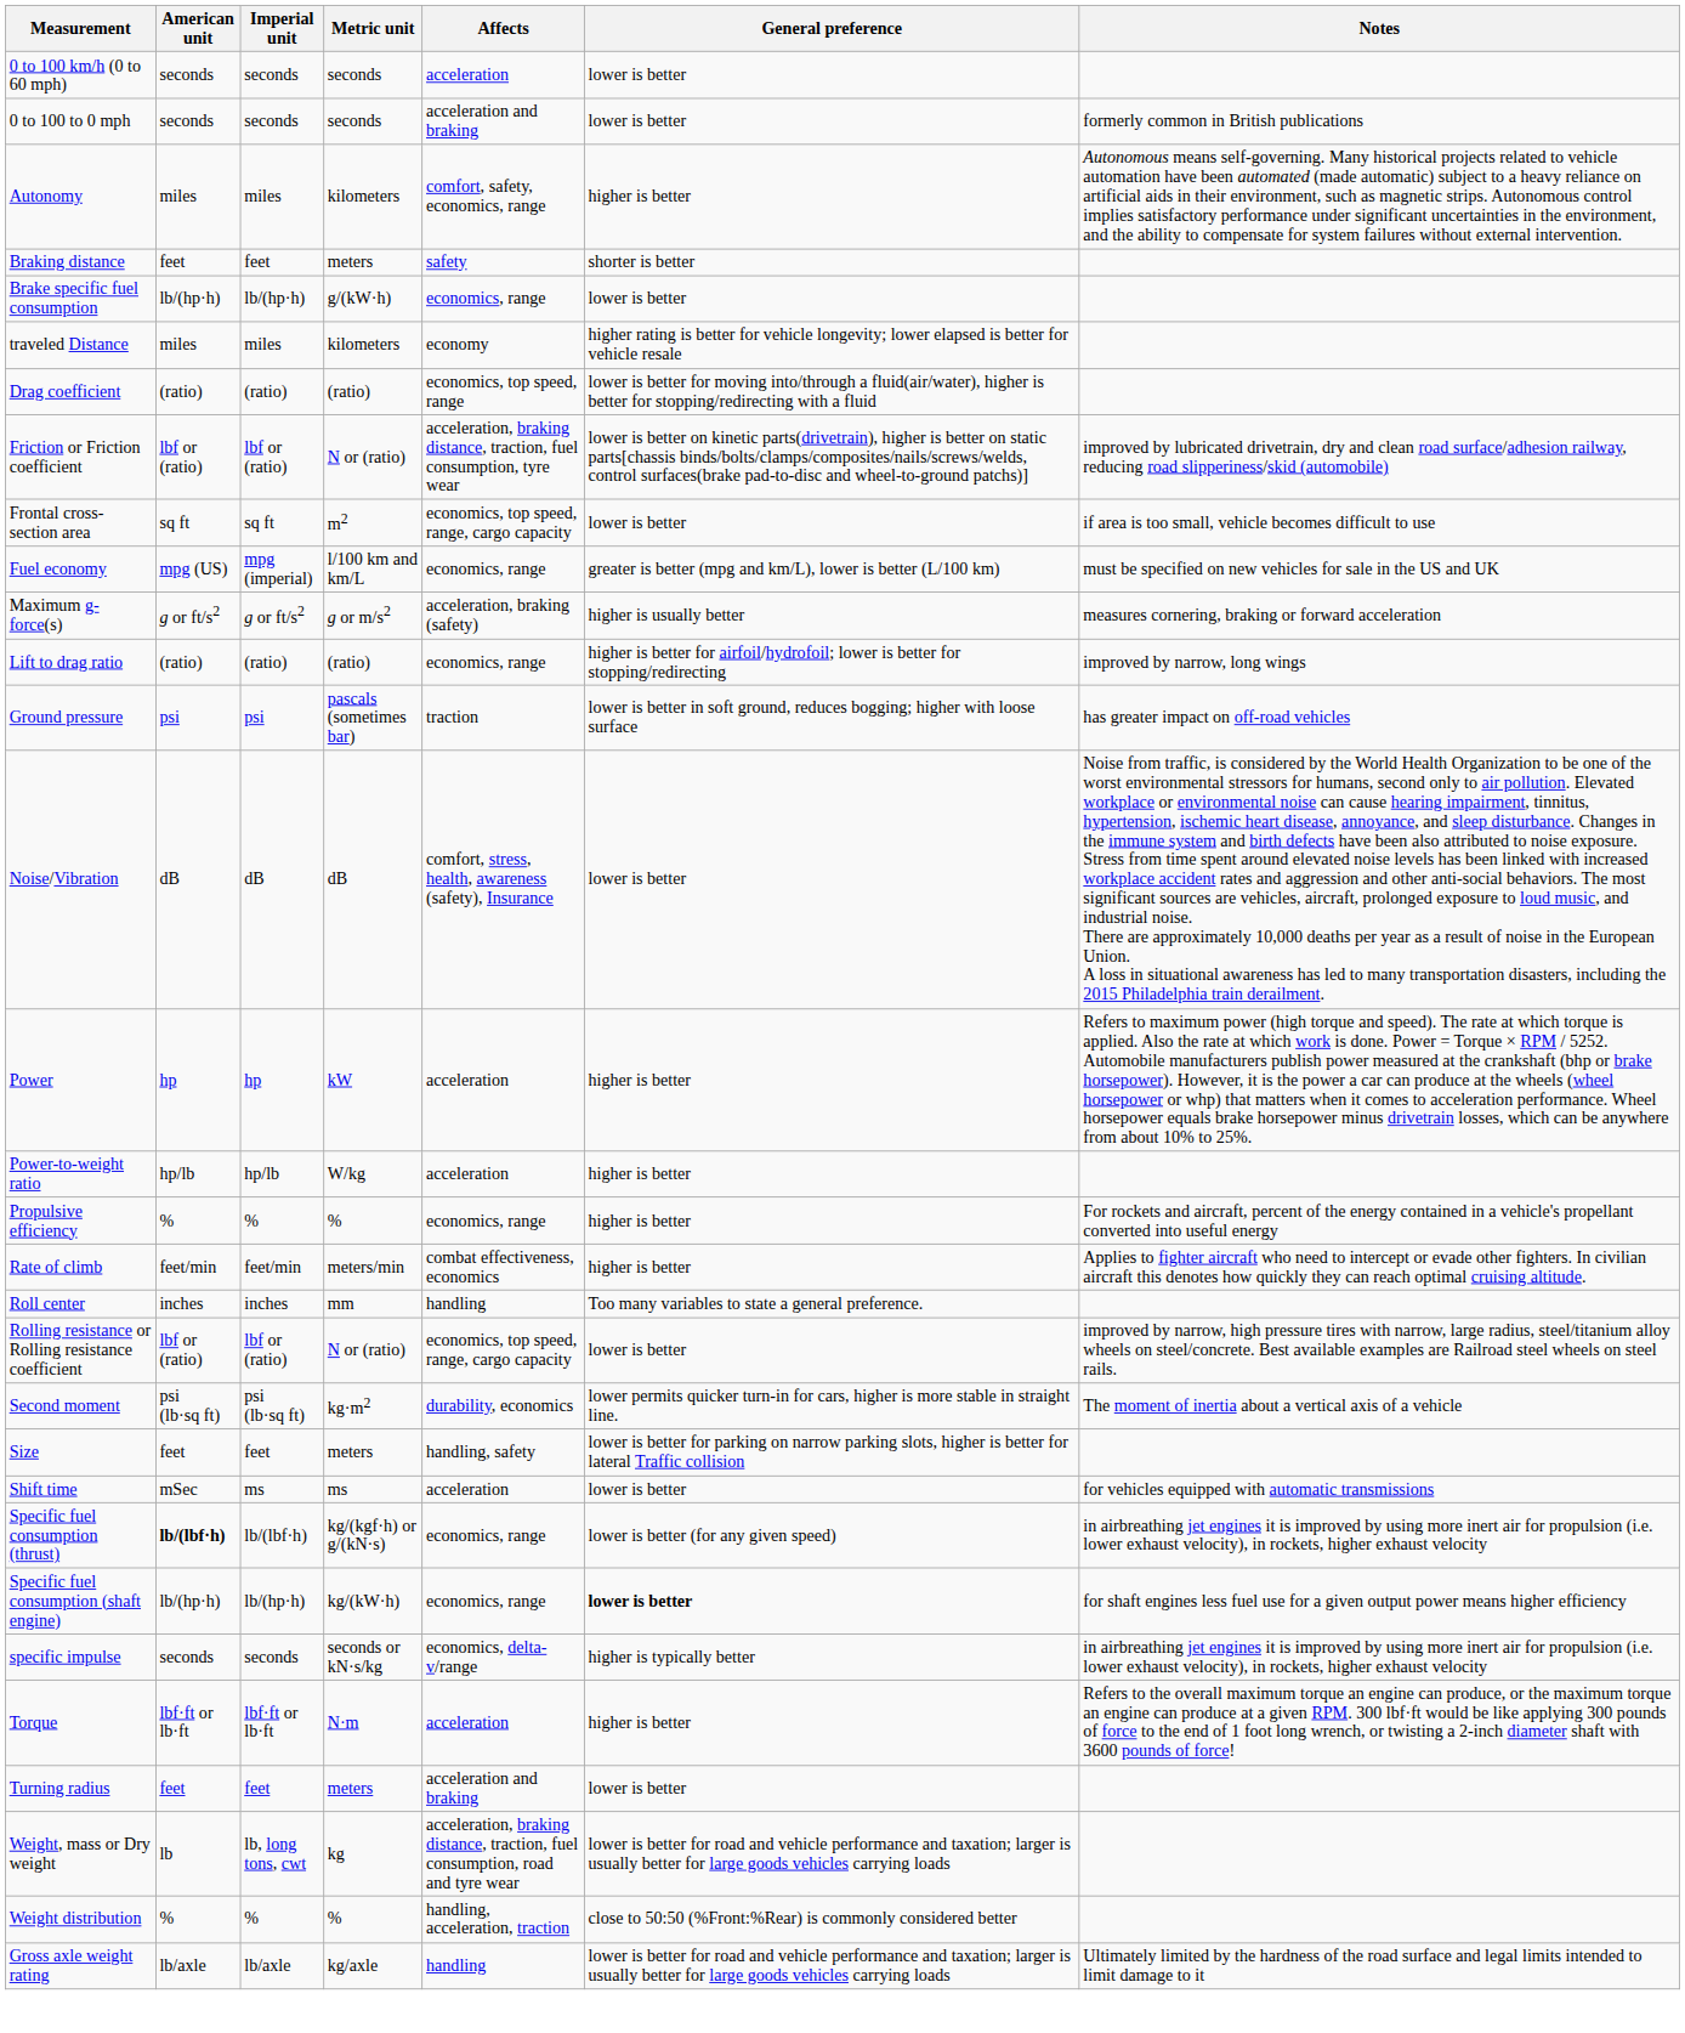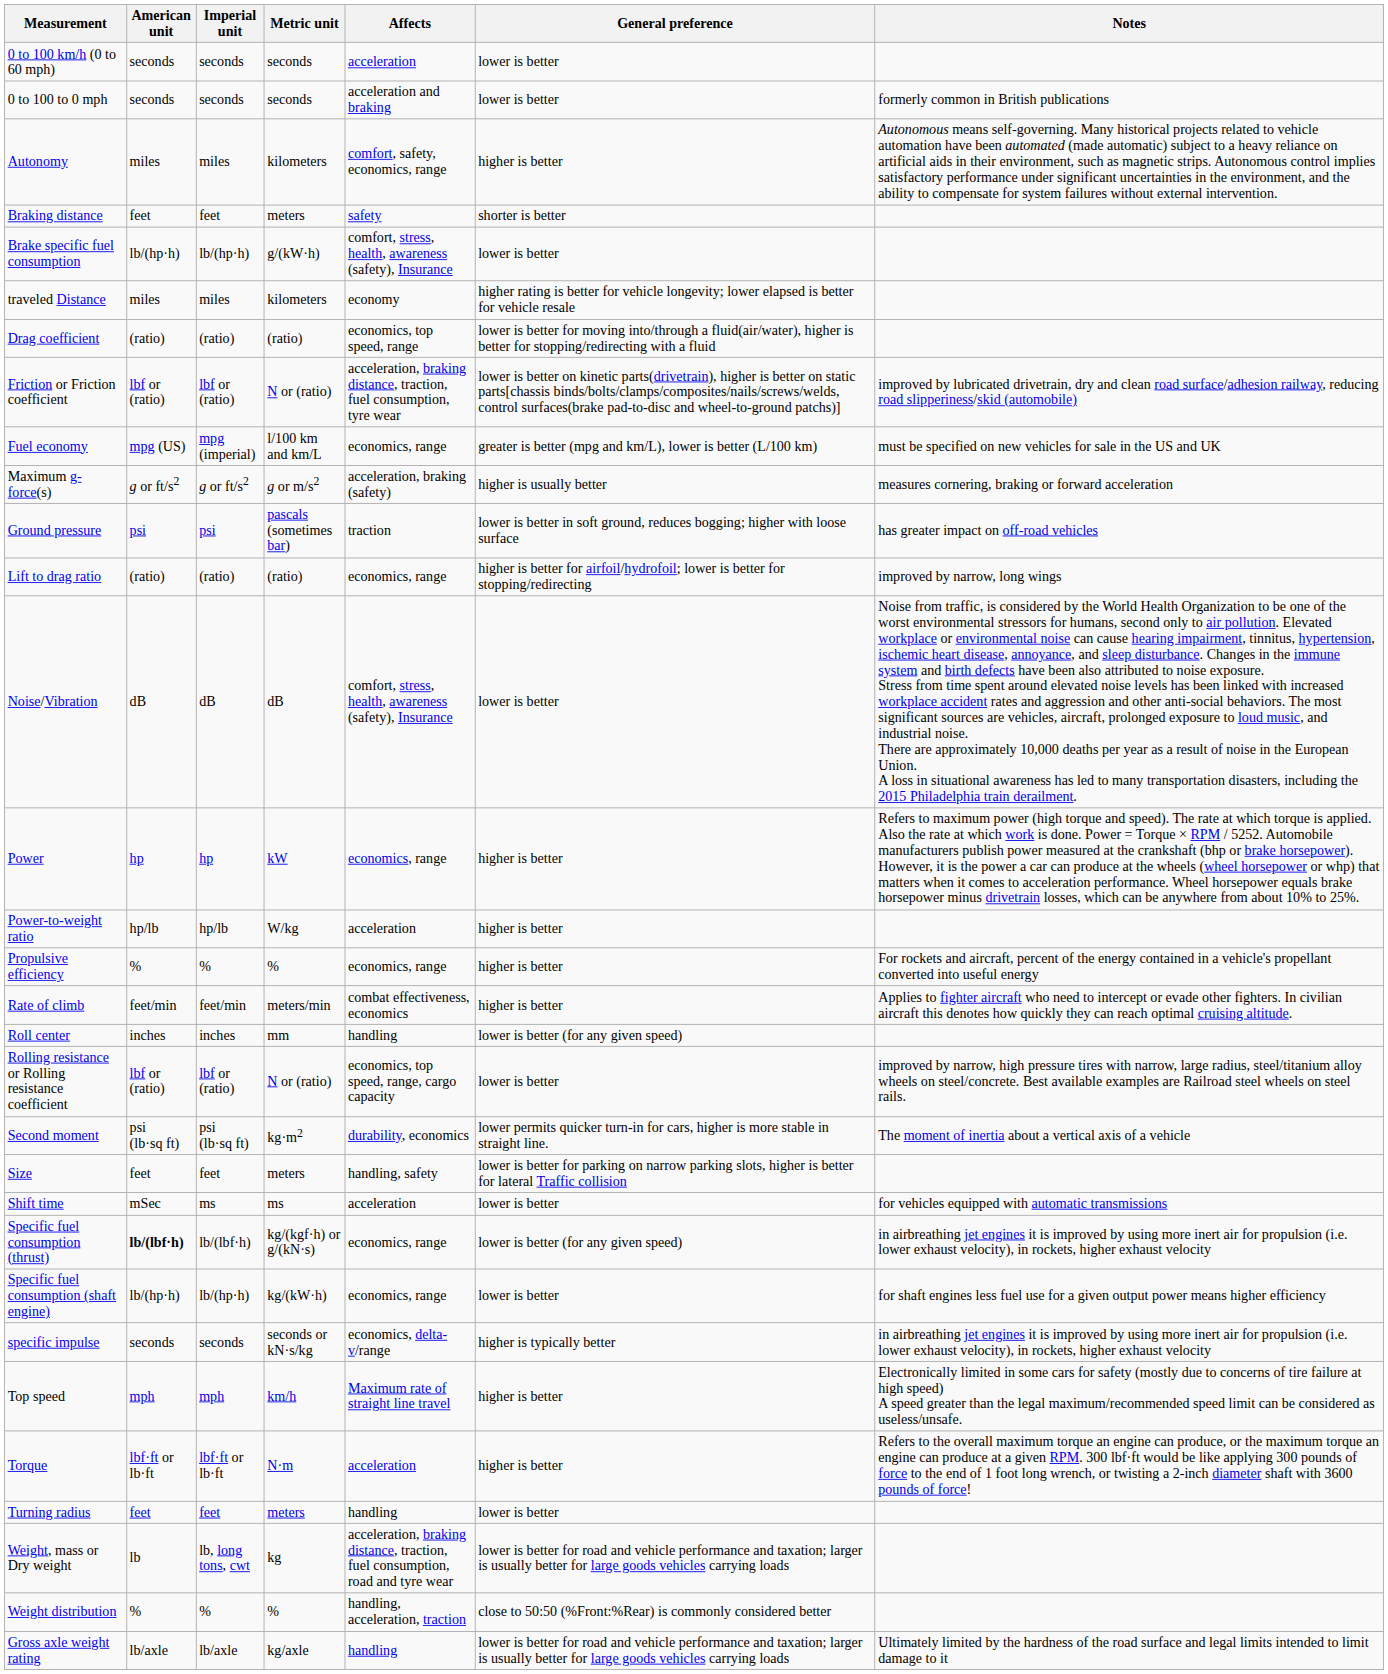Brake specific fuel consumption | Affects: economics, range -> comfort, stress, health, awareness (safety), Insurance
- row: Frontal cross-section area | sq ft | sq ft | m2 | economics, top speed, range, cargo capacity | lower is better | if area is too small, vehicle becomes difficult to use
rows swapped: Ground pressure <-> Lift to drag ratio
Power | Affects: acceleration -> economics, range
Roll center | General preference: Too many variables to state a general preference. -> lower is better (for any given speed)
Specific fuel consumption (shaft engine) | General preference: bold -> normal
+ row: Top speed | mph | mph | km/h | Maximum rate of straight line travel | higher is better | Electronically limited in some cars for safety (mostly due to concerns of tire failure at high speed) A speed greater than the legal maximum/recommended speed limit can be considered as useless/unsafe.
Turning radius | Affects: acceleration and braking -> handling
